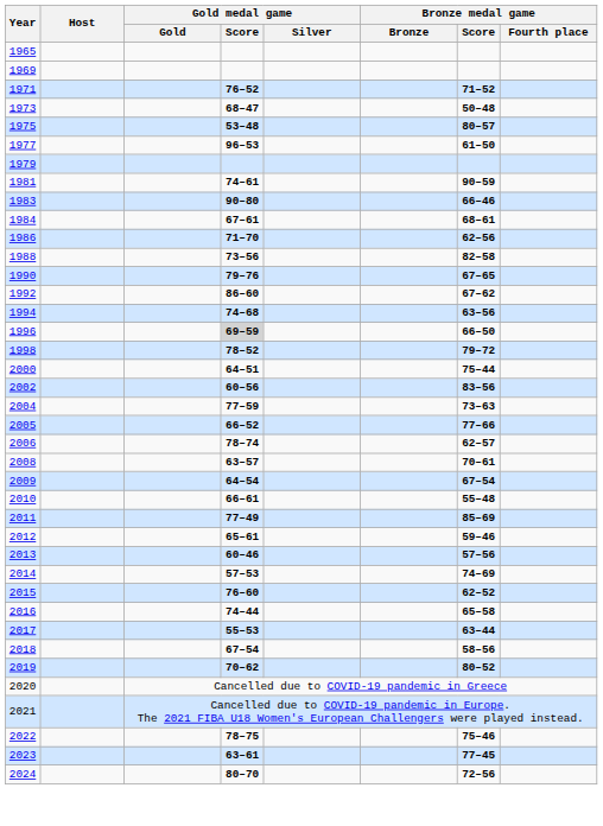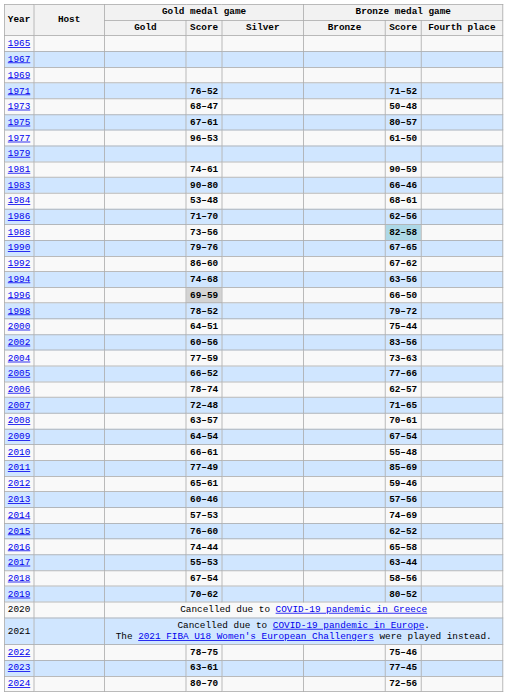+ row: 1967
1975 | Gold medal game / Score: 53–48 -> 67–61
1984 | Gold medal game / Score: 67–61 -> 53–48
1988 | Bronze medal game / Score: no background -> lightblue background
+ row: 2007 | 72–48 | 71–65
